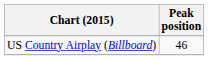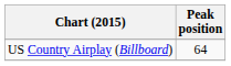US Country Airplay (Billboard) | Peak position: 46 -> 64
